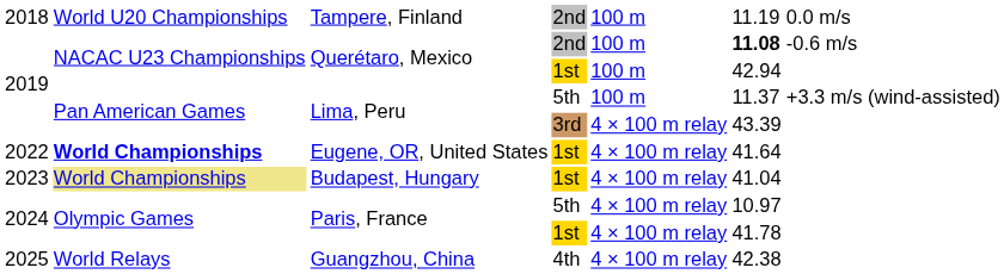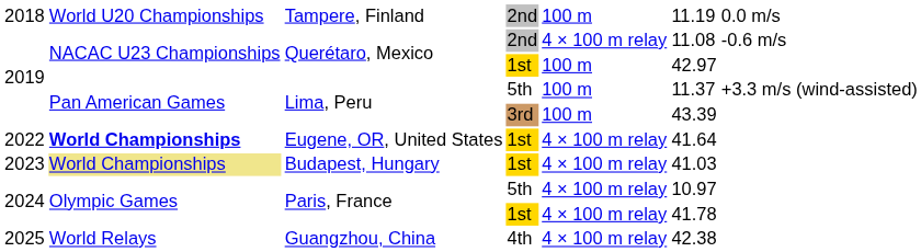Querétaro, Mexico / 2nd | column 5: 100 m -> 4 × 100 m relay
Querétaro, Mexico / 2nd | column 6: bold -> normal
Querétaro, Mexico / 1st | column 6: 42.94 -> 42.97
Lima, Peru / 3rd | column 5: 4 × 100 m relay -> 100 m
Budapest, Hungary | column 6: 41.04 -> 41.03
